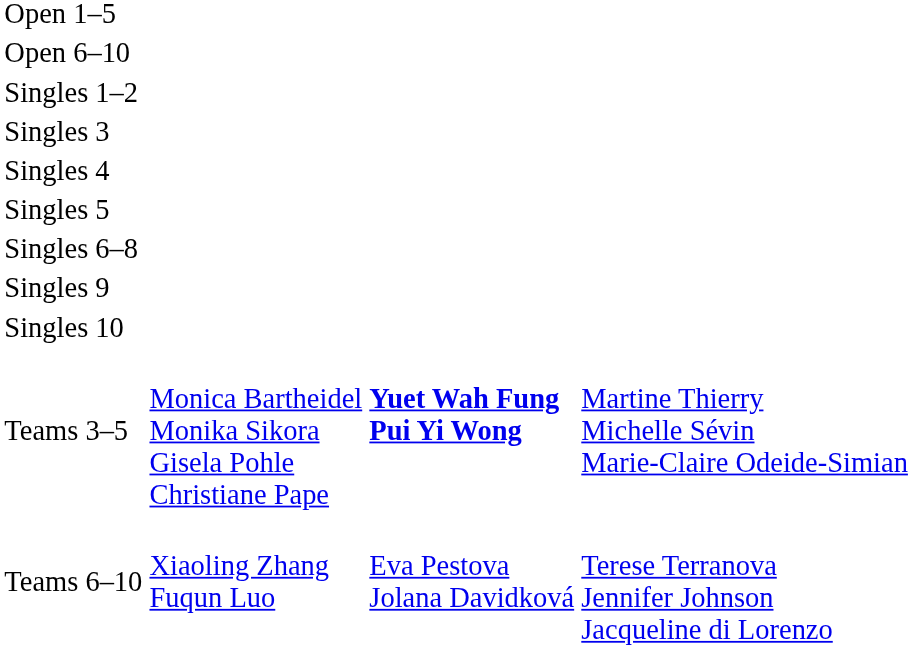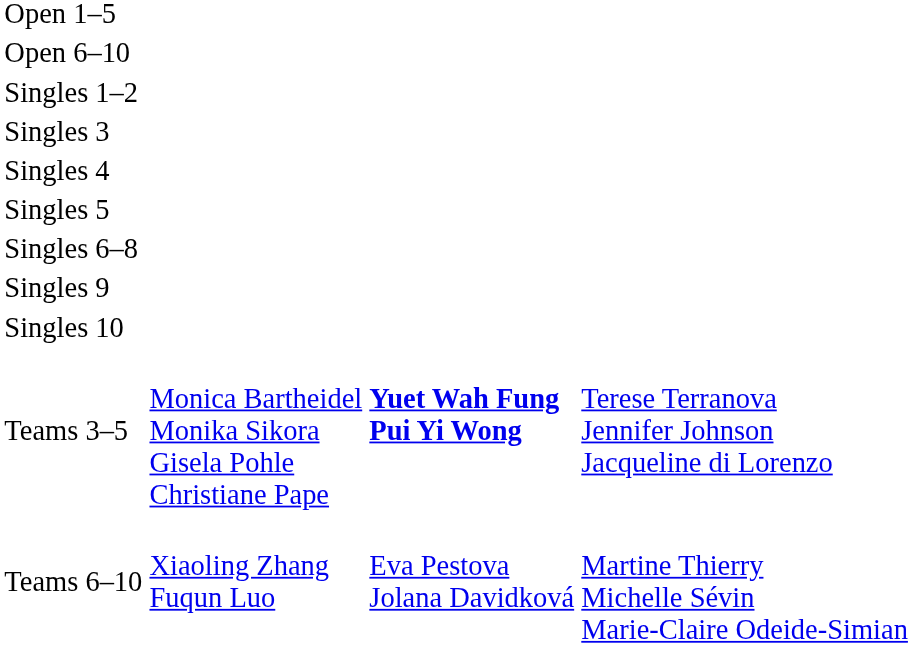Teams 3–5 | column 4: Martine Thierry Michelle Sévin Marie-Claire Odeide-Simian -> Terese Terranova Jennifer Johnson Jacqueline di Lorenzo
Teams 6–10 | column 4: Terese Terranova Jennifer Johnson Jacqueline di Lorenzo -> Martine Thierry Michelle Sévin Marie-Claire Odeide-Simian
